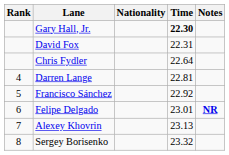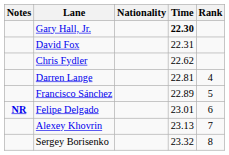columns swapped: Rank <-> Notes
Chris Fydler | Time: 22.64 -> 22.62
Francisco Sánchez | Time: 22.92 -> 22.89
